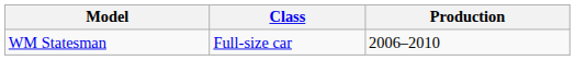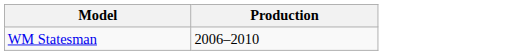- column: Class | Full-size car
